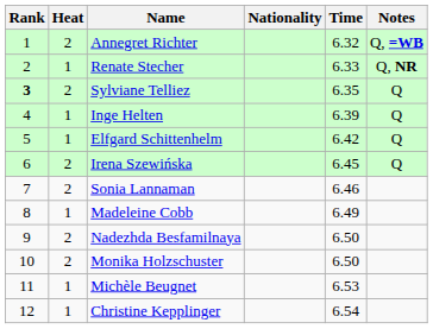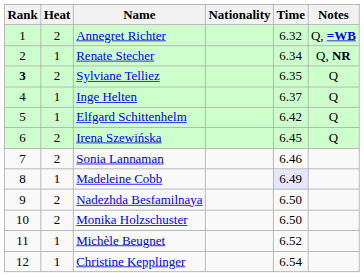Renate Stecher | Time: 6.33 -> 6.34
Inge Helten | Time: 6.39 -> 6.37
Madeleine Cobb | Time: no background -> lavender background
Michèle Beugnet | Time: 6.53 -> 6.52
